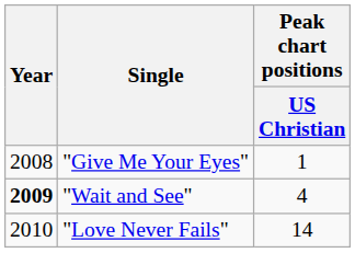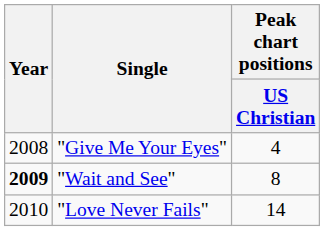"Give Me Your Eyes" | Peak chart positions / US Christian: 1 -> 4
"Wait and See" | Peak chart positions / US Christian: 4 -> 8
